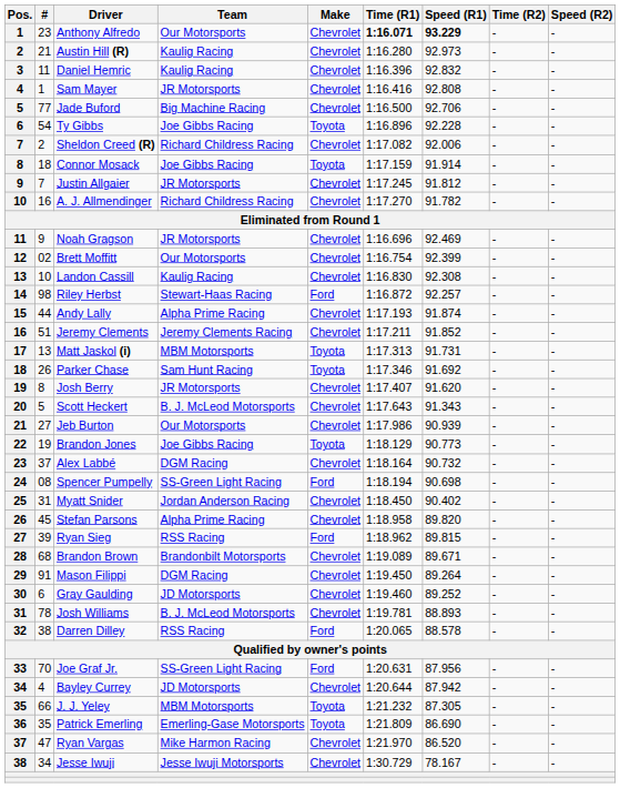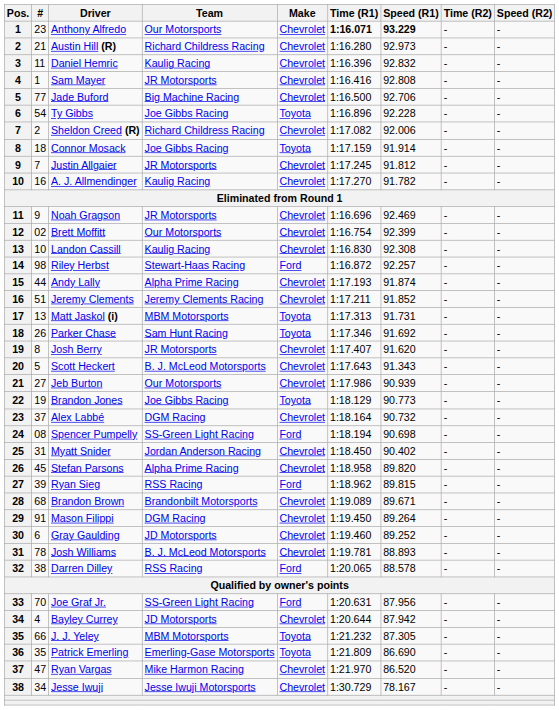Austin Hill (R) | Team: Kaulig Racing -> Richard Childress Racing
A. J. Allmendinger | Team: Richard Childress Racing -> Kaulig Racing
